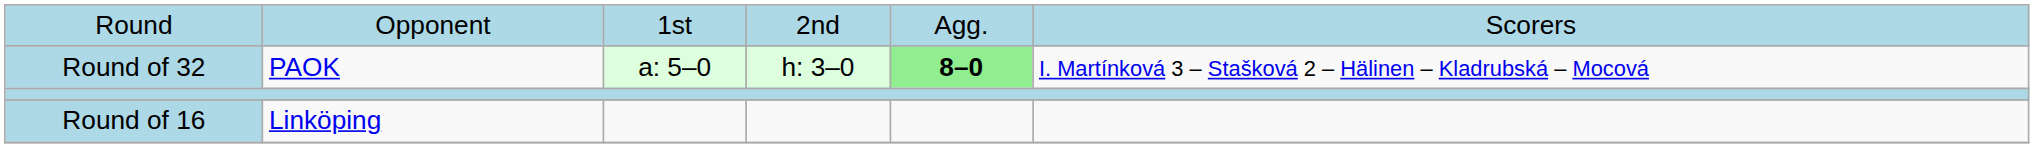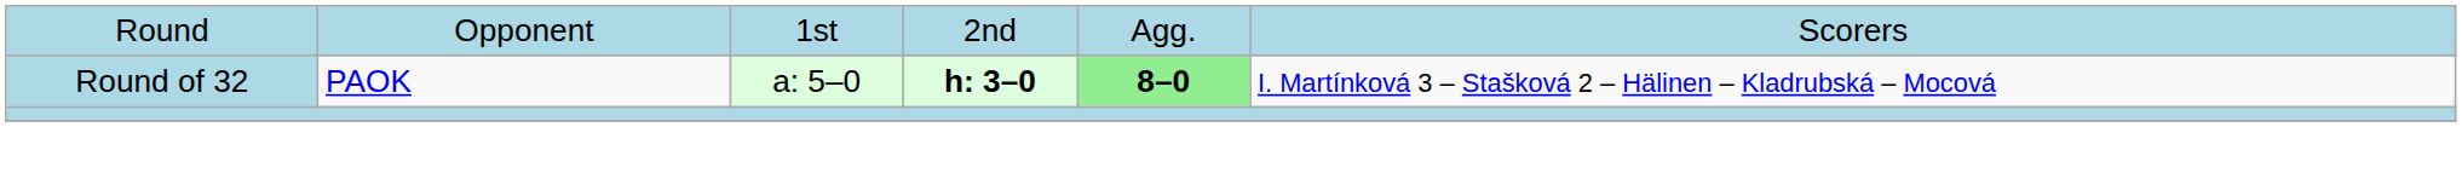Round of 32 | column 4: normal -> bold
- row: Round of 16 | Linköping
